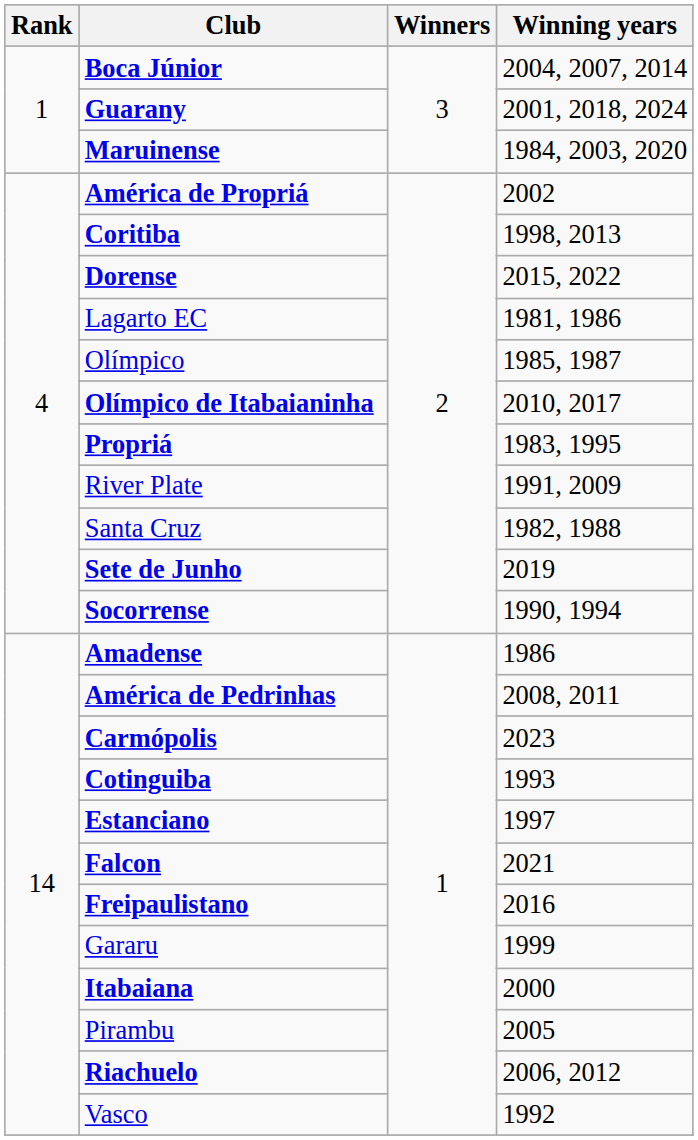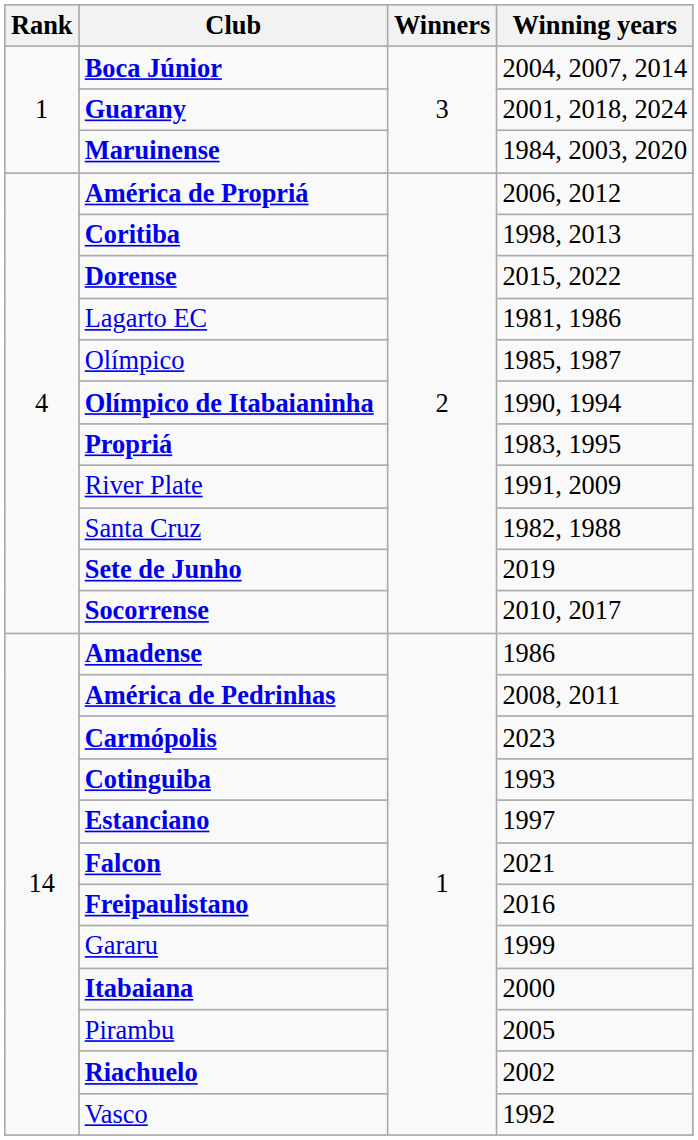América de Propriá | Winning years: 2002 -> 2006, 2012
Olímpico de Itabaianinha | Winning years: 2010, 2017 -> 1990, 1994
Socorrense | Winning years: 1990, 1994 -> 2010, 2017
Riachuelo | Winning years: 2006, 2012 -> 2002
